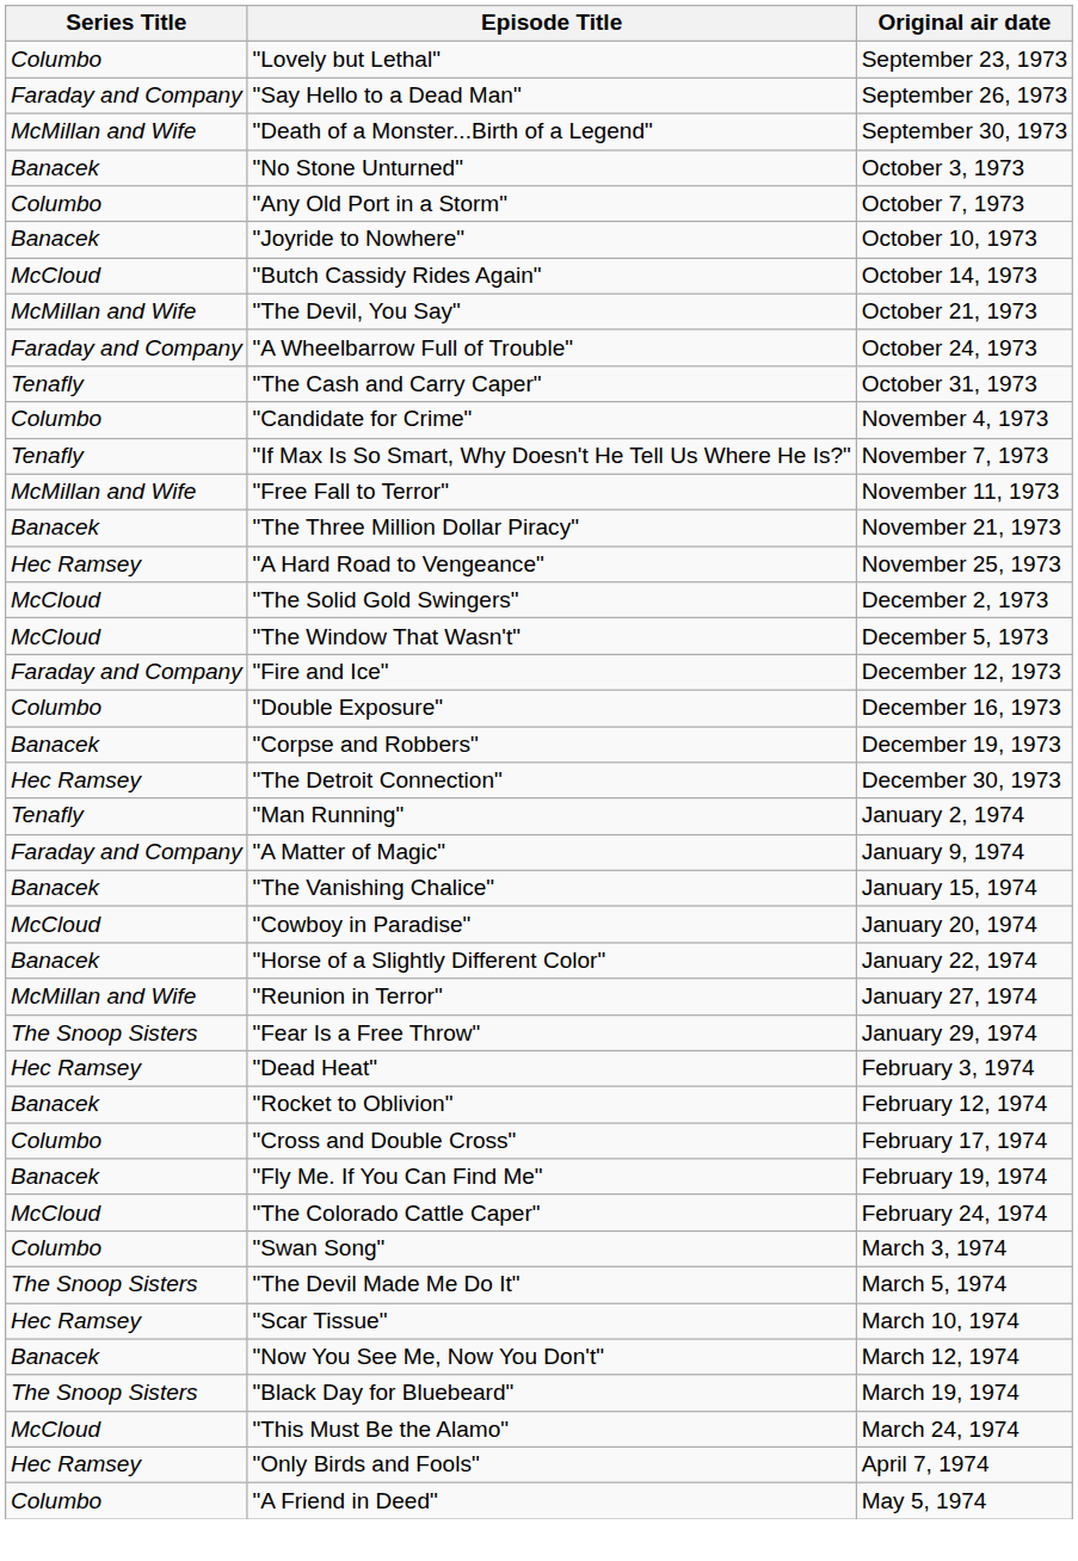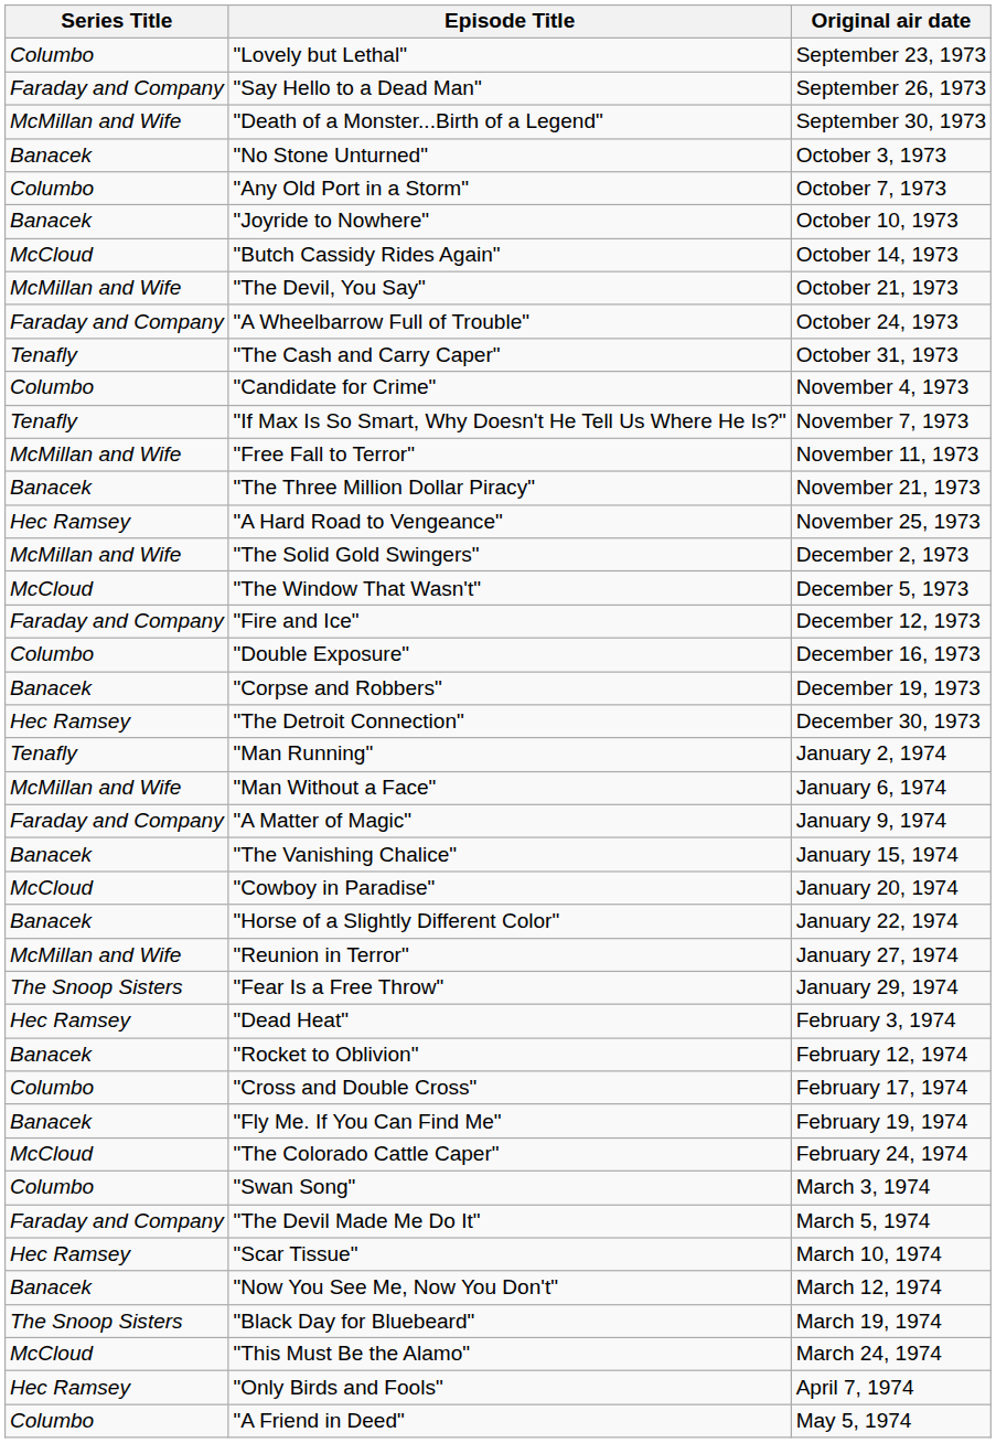"The Solid Gold Swingers" | Series Title: McCloud -> McMillan and Wife
+ row: McMillan and Wife | "Man Without a Face" | January 6, 1974
"The Devil Made Me Do It" | Series Title: The Snoop Sisters -> Faraday and Company
